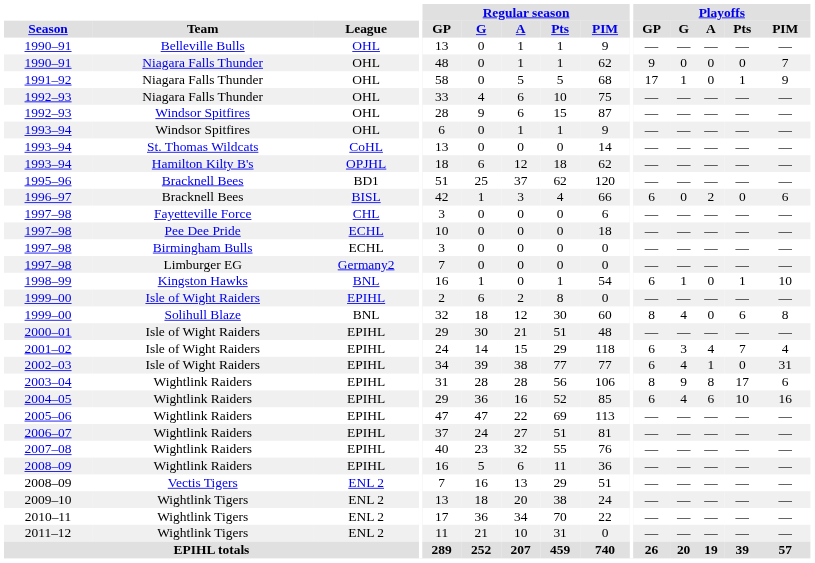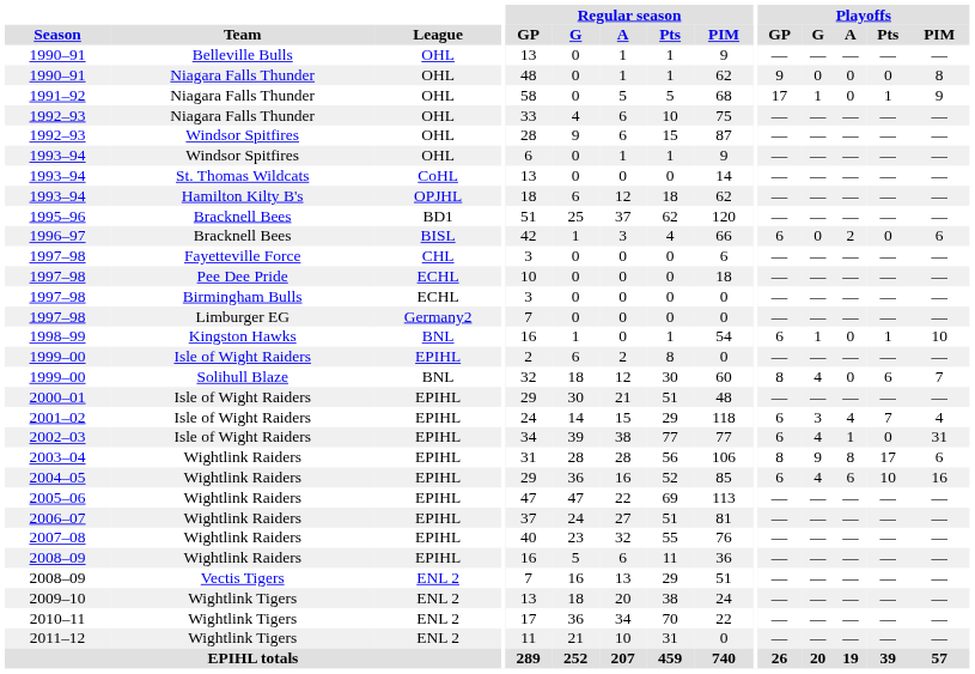1990–91 / Niagara Falls Thunder | Playoffs / PIM: 7 -> 8
1999–00 / Solihull Blaze | Playoffs / PIM: 8 -> 7
